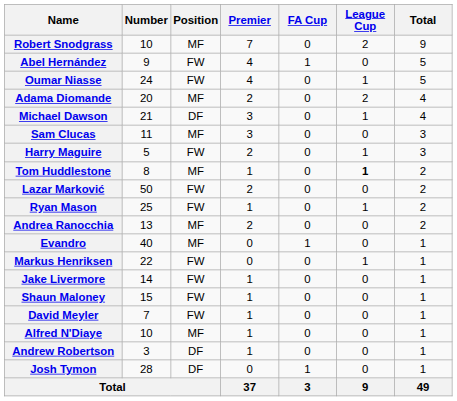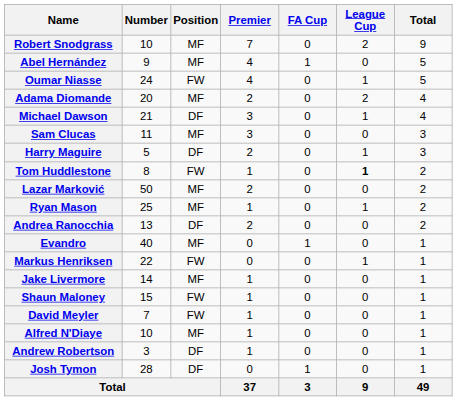Abel Hernández | Position: FW -> MF
Harry Maguire | Position: FW -> DF
Tom Huddlestone | Position: MF -> FW
Lazar Marković | Position: FW -> MF
Ryan Mason | Position: FW -> MF
Andrea Ranocchia | Position: MF -> DF
Jake Livermore | Position: FW -> MF
